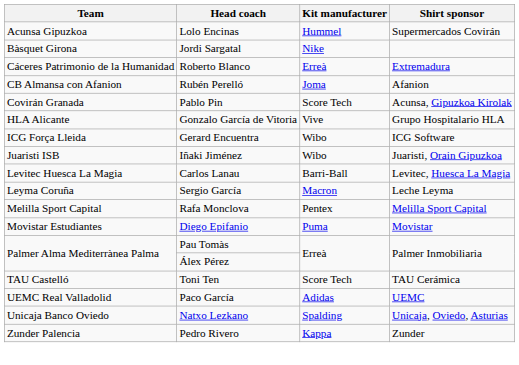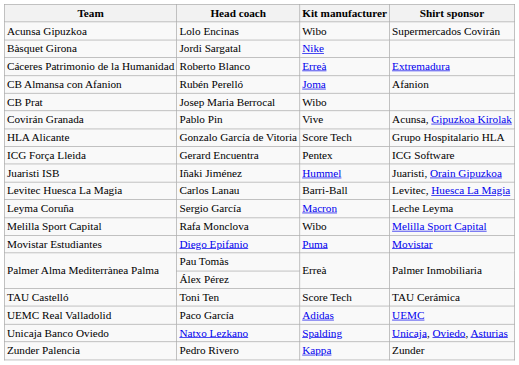Lolo Encinas | Kit manufacturer: Hummel -> Wibo
+ row: CB Prat | Josep Maria Berrocal | Wibo
Pablo Pin | Kit manufacturer: Score Tech -> Vive
Gonzalo García de Vitoria | Kit manufacturer: Vive -> Score Tech
Gerard Encuentra | Kit manufacturer: Wibo -> Pentex
Iñaki Jiménez | Kit manufacturer: Wibo -> Hummel
Rafa Monclova | Kit manufacturer: Pentex -> Wibo
